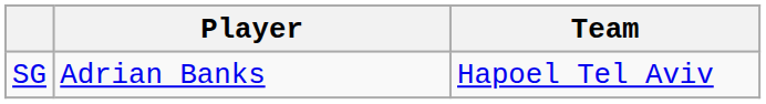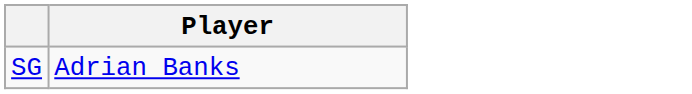- column: Team | Hapoel Tel Aviv
